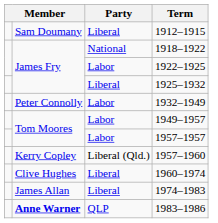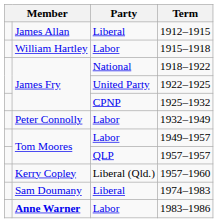1912–1915 | column 2: Sam Doumany -> James Allan
+ row: William Hartley | Labor | 1915–1918
1922–1925 | Party: Labor -> United Party
1925–1932 | Party: Liberal -> CPNP
1957–1957 | Party: Labor -> QLP
- row: Clive Hughes | Liberal | 1960–1974
1974–1983 | column 2: James Allan -> Sam Doumany
1983–1986 | Party: QLP -> Labor
